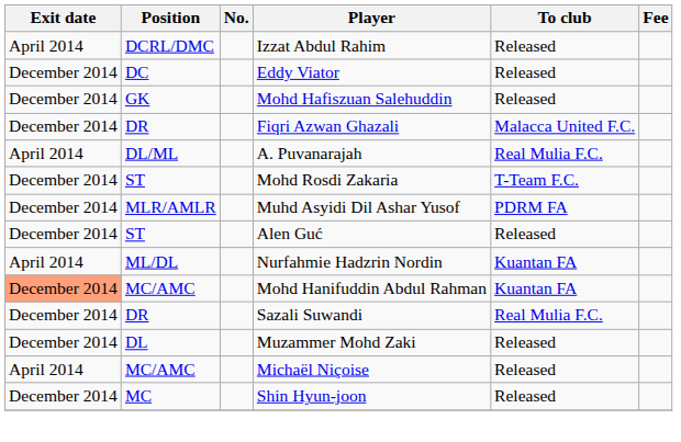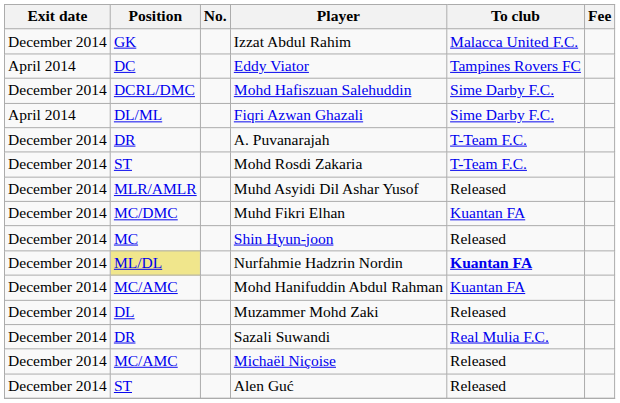Izzat Abdul Rahim | Exit date: April 2014 -> December 2014
Izzat Abdul Rahim | Position: DCRL/DMC -> GK
Izzat Abdul Rahim | To club: Released -> Malacca United F.C.
Eddy Viator | Exit date: December 2014 -> April 2014
Eddy Viator | To club: Released -> Tampines Rovers FC
Mohd Hafiszuan Salehuddin | Position: GK -> DCRL/DMC
Mohd Hafiszuan Salehuddin | To club: Released -> Sime Darby F.C.
Fiqri Azwan Ghazali | Exit date: December 2014 -> April 2014
Fiqri Azwan Ghazali | Position: DR -> DL/ML
Fiqri Azwan Ghazali | To club: Malacca United F.C. -> Sime Darby F.C.
A. Puvanarajah | Exit date: April 2014 -> December 2014
A. Puvanarajah | Position: DL/ML -> DR
A. Puvanarajah | To club: Real Mulia F.C. -> T-Team F.C.
Muhd Asyidi Dil Ashar Yusof | To club: PDRM FA -> Released
+ row: December 2014 | MC/DMC | Muhd Fikri Elhan | Kuantan FA
rows swapped: Shin Hyun-joon <-> Alen Guć
Nurfahmie Hadzrin Nordin | Exit date: April 2014 -> December 2014
Nurfahmie Hadzrin Nordin | Position: no background -> khaki background
Nurfahmie Hadzrin Nordin | To club: normal -> bold
Mohd Hanifuddin Abdul Rahman | Exit date: lightsalmon background -> no background
rows swapped: Muzammer Mohd Zaki <-> Sazali Suwandi
Michaël Niçoise | Exit date: April 2014 -> December 2014
